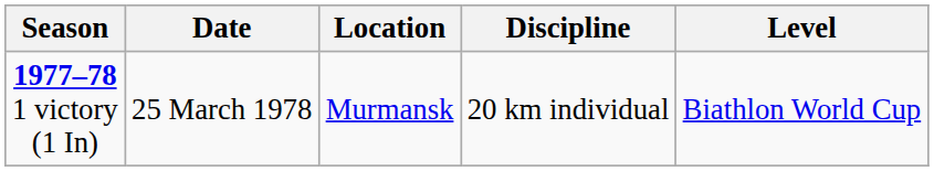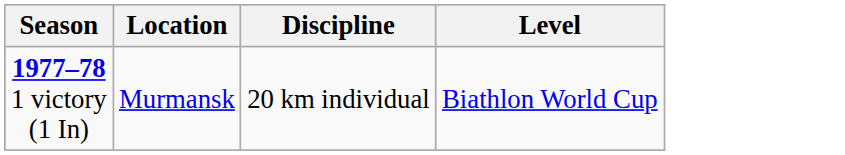- column: Date | 25 March 1978
